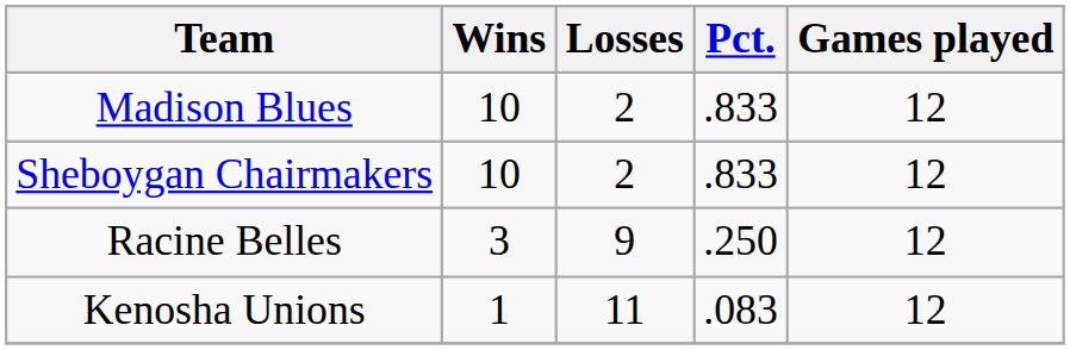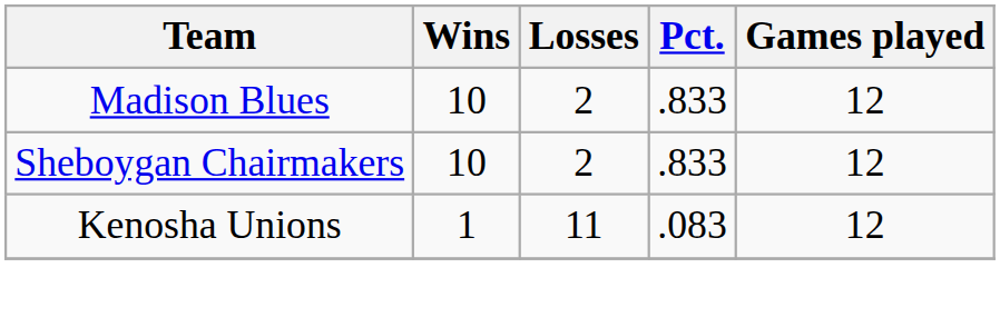- row: Racine Belles | 3 | 9 | .250 | 12
